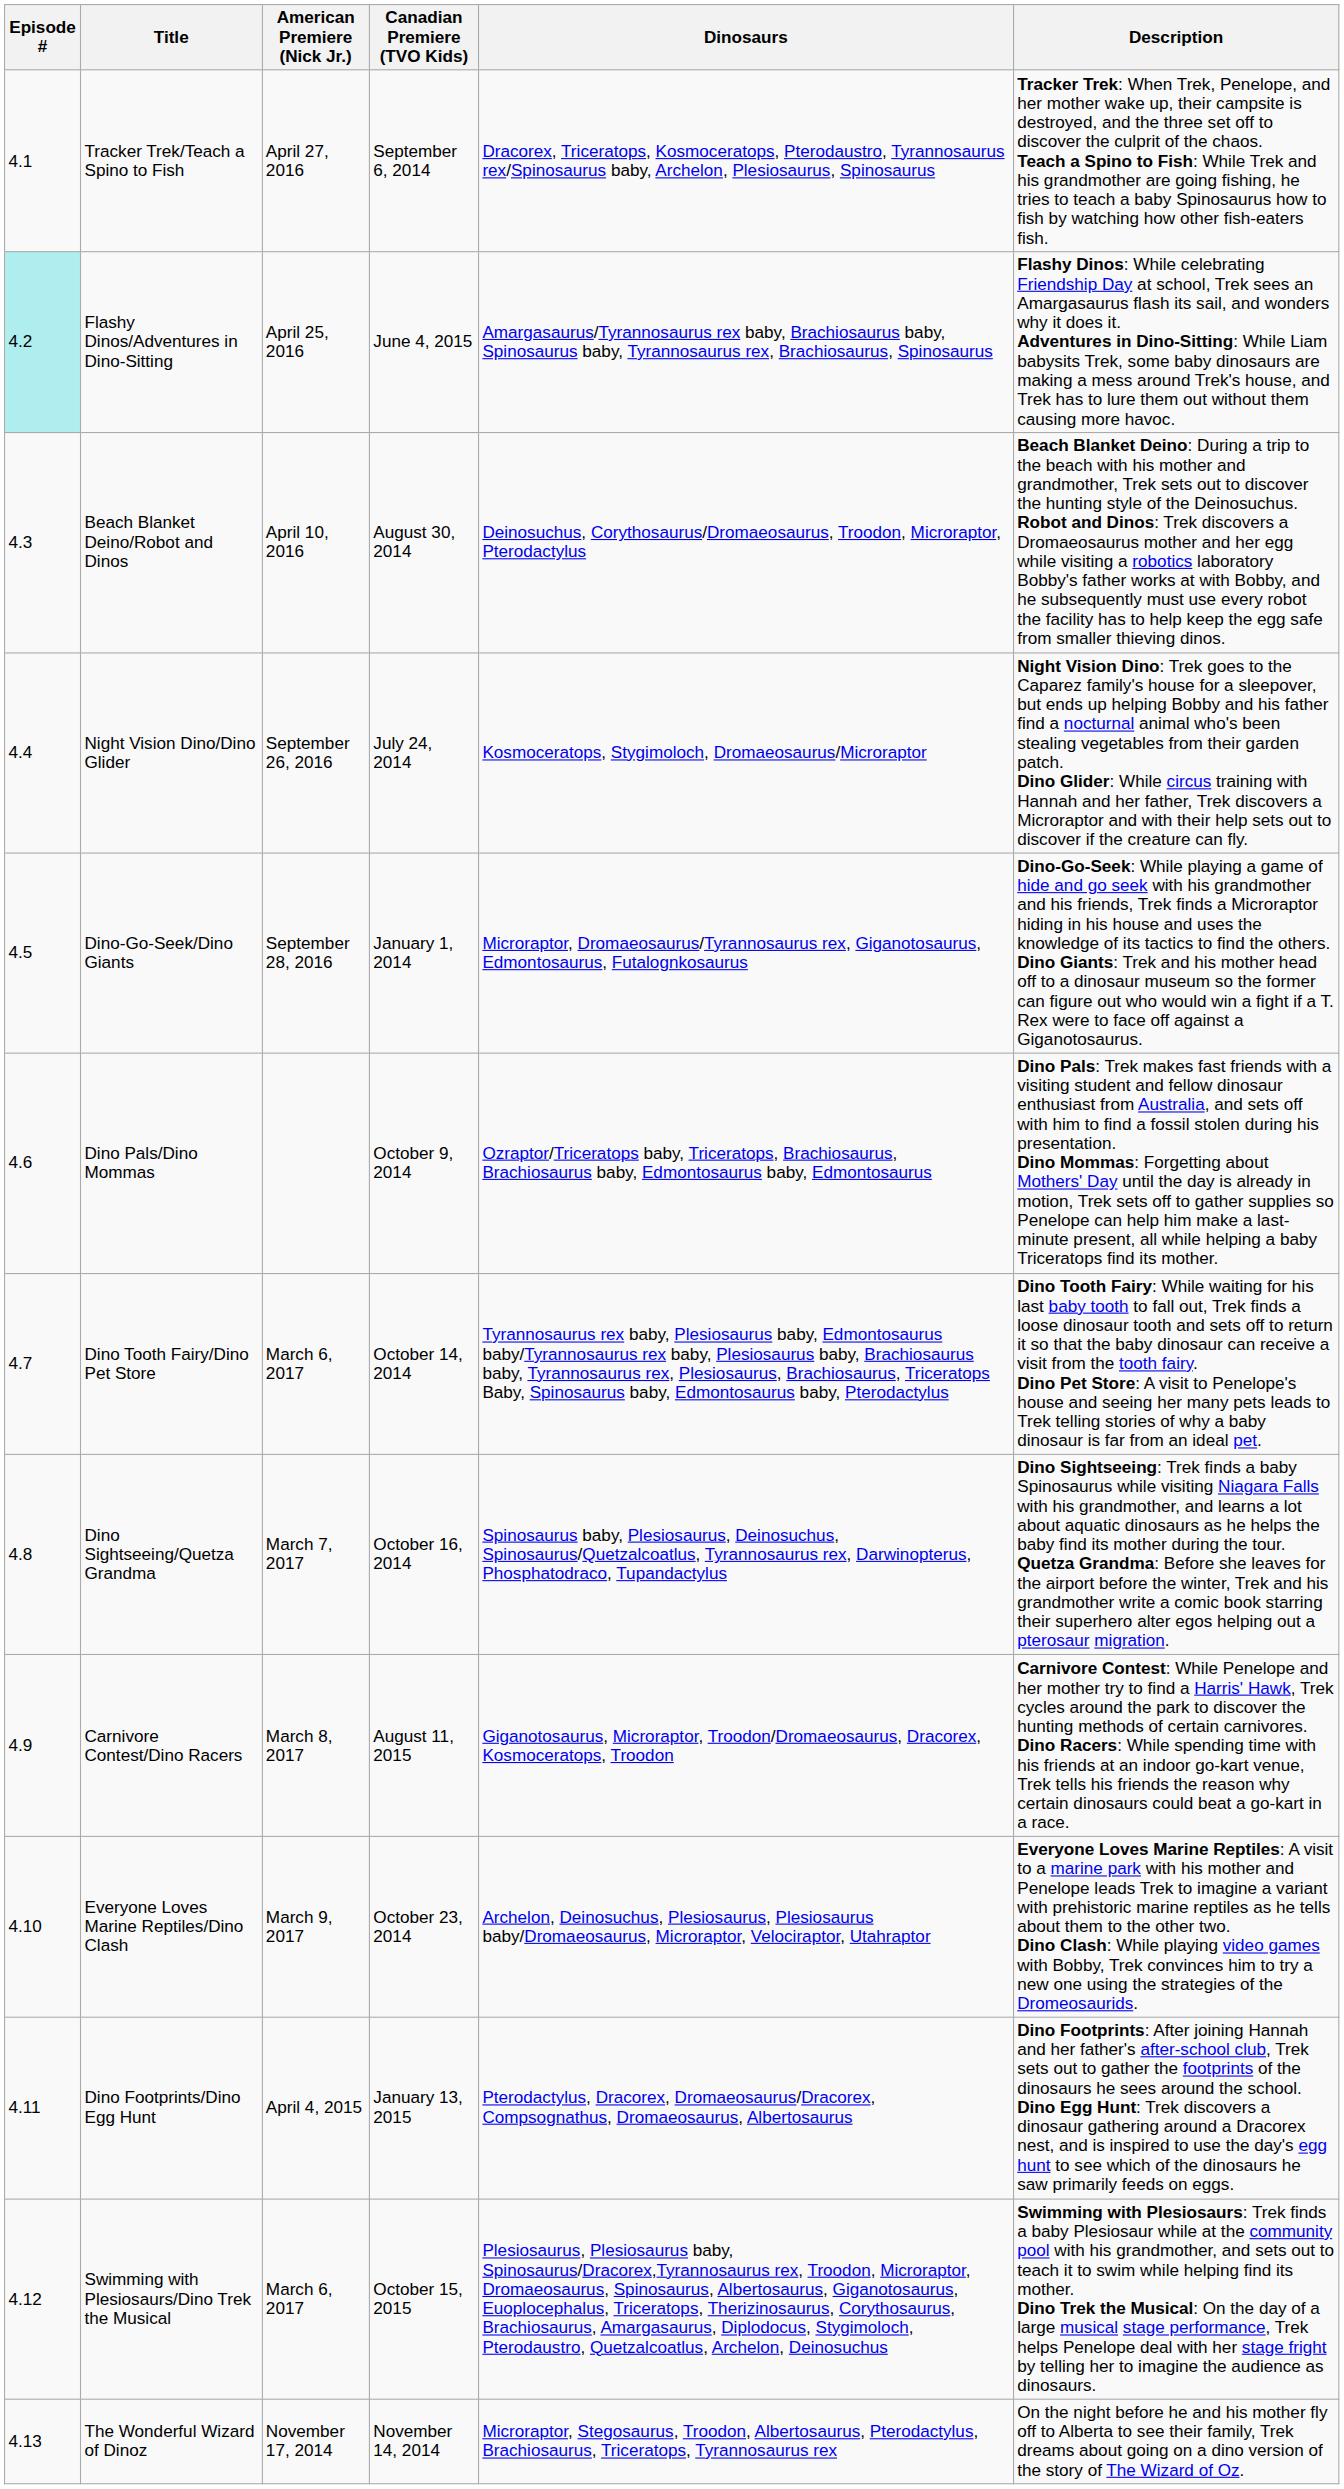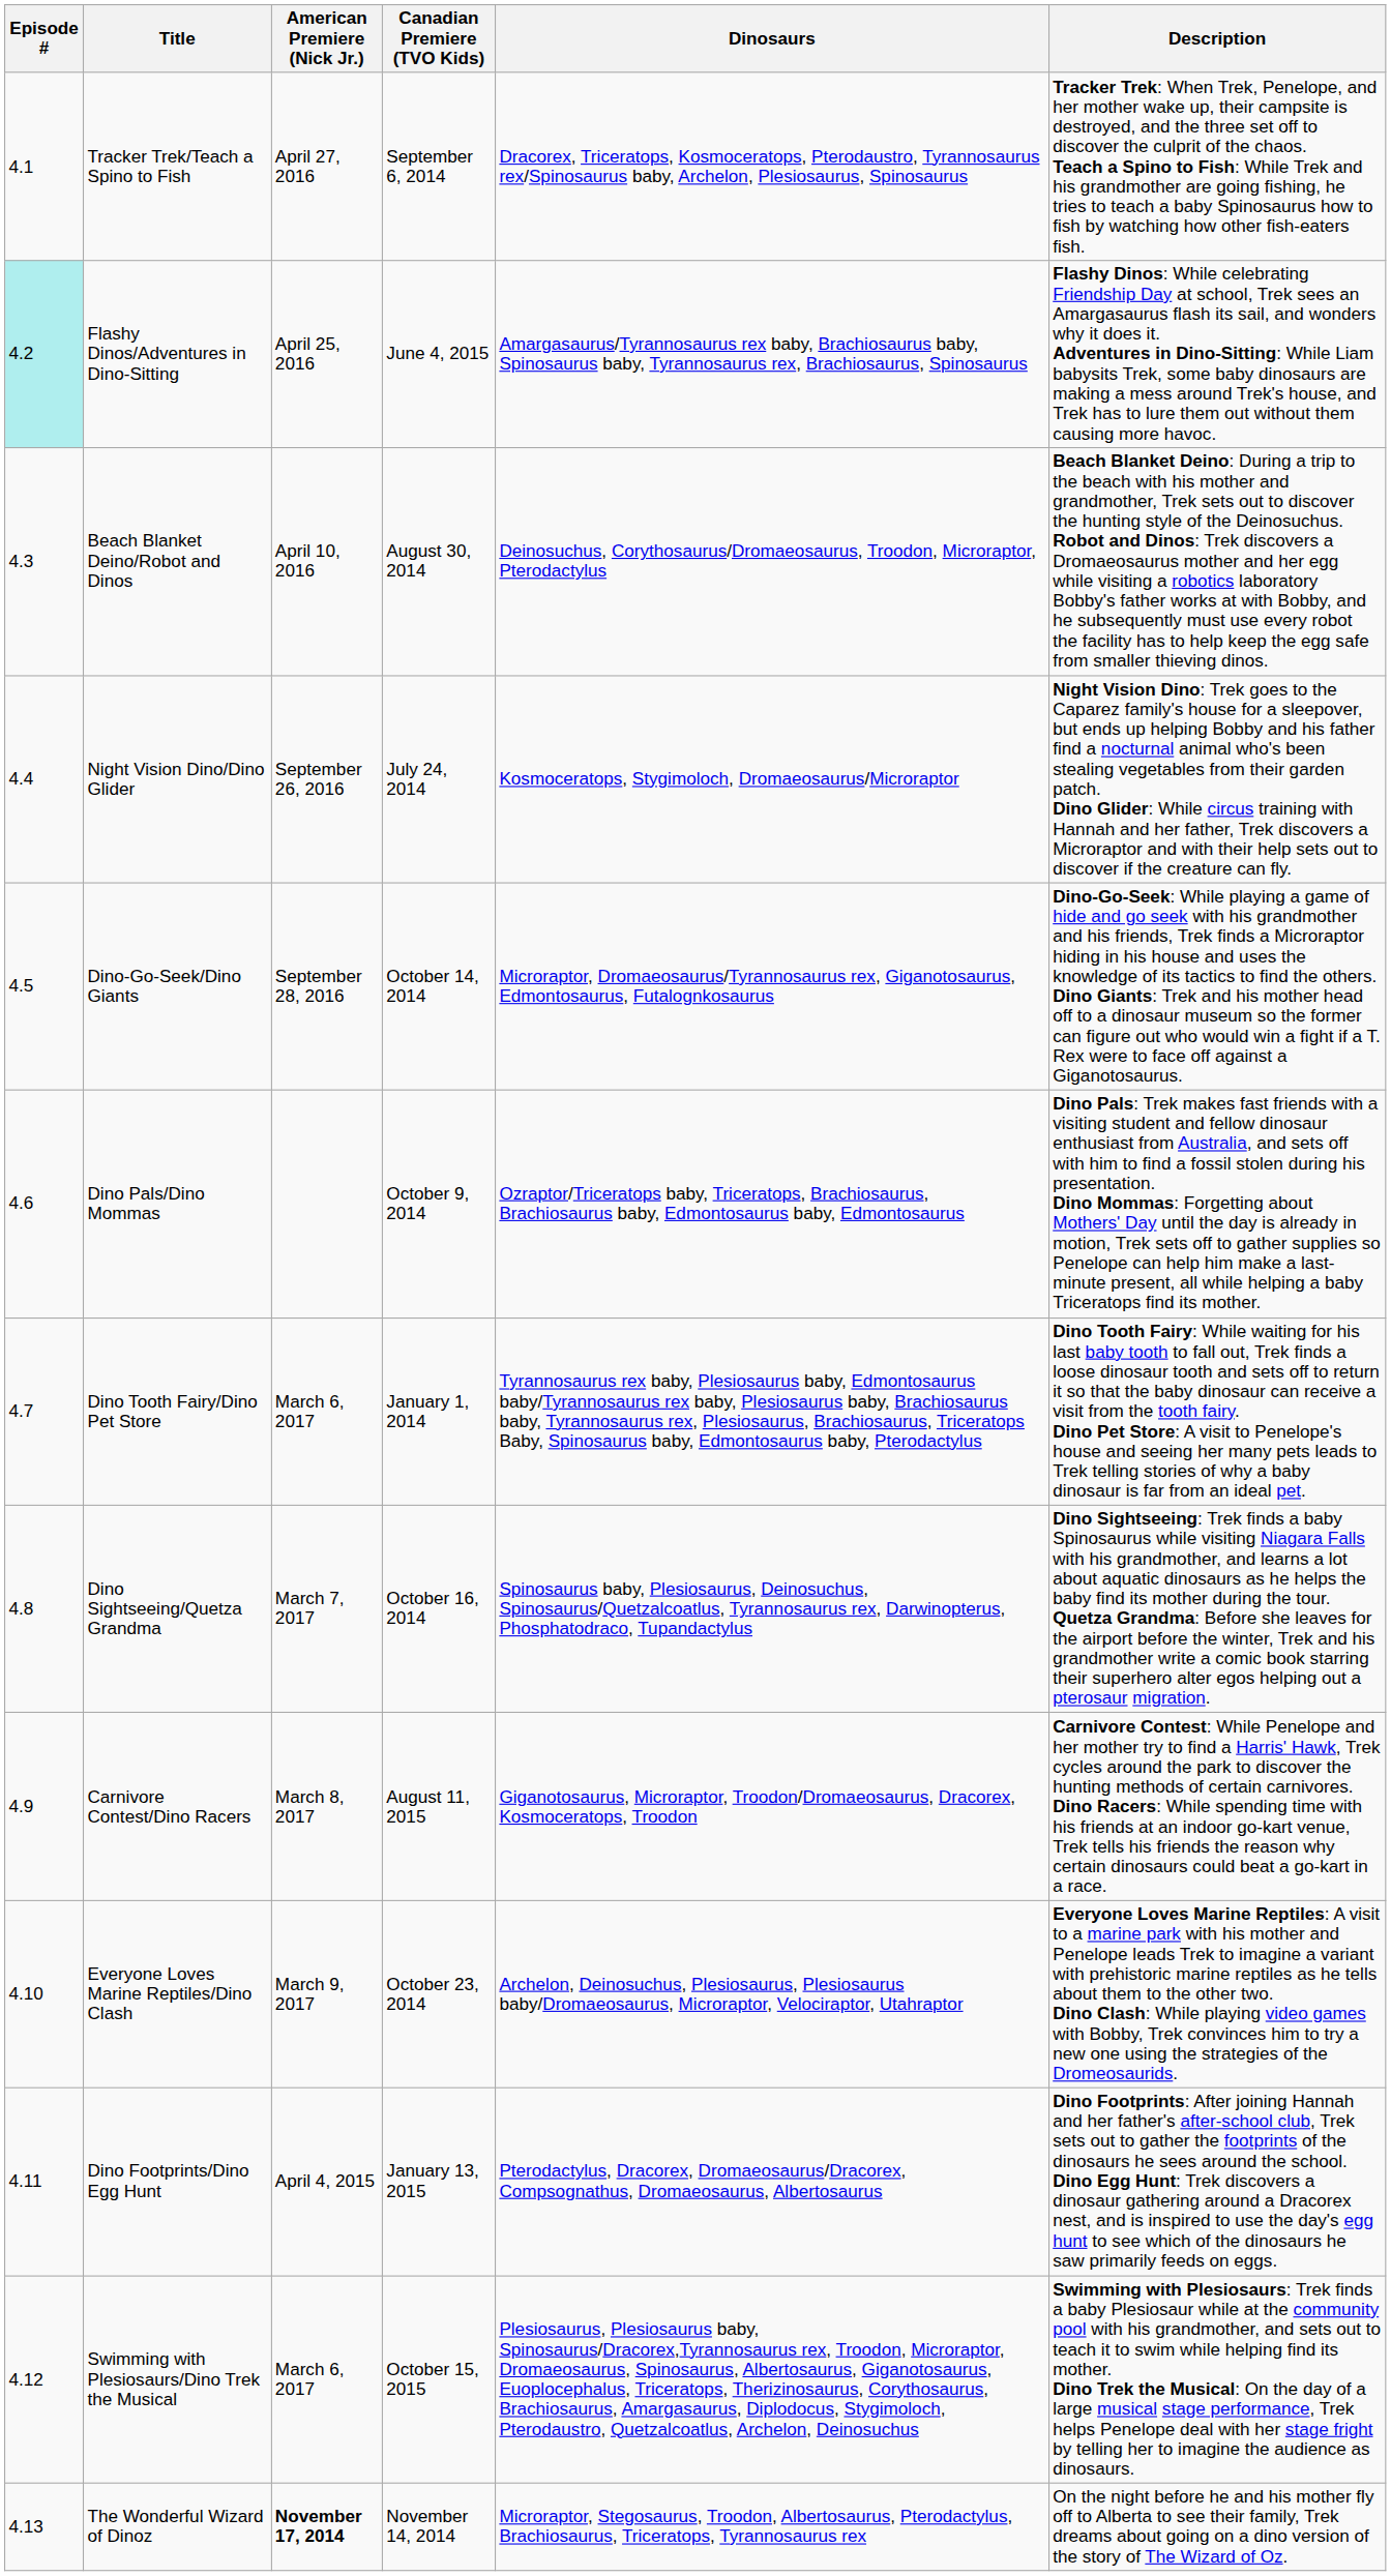Dino-Go-Seek/Dino Giants | Canadian Premiere (TVO Kids): January 1, 2014 -> October 14, 2014
Dino Tooth Fairy/Dino Pet Store | Canadian Premiere (TVO Kids): October 14, 2014 -> January 1, 2014
The Wonderful Wizard of Dinoz | American Premiere (Nick Jr.): normal -> bold
